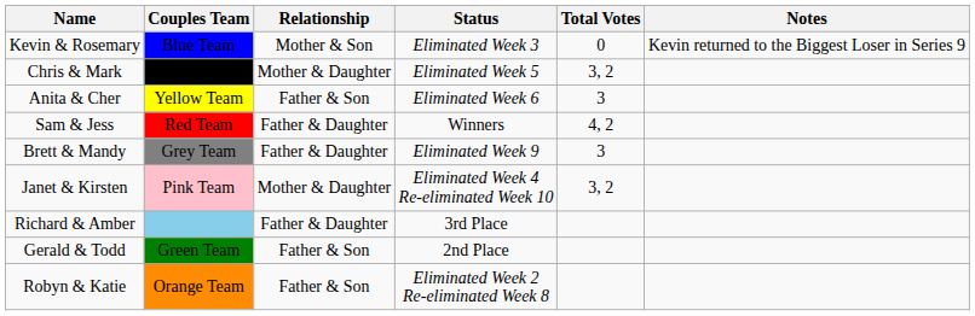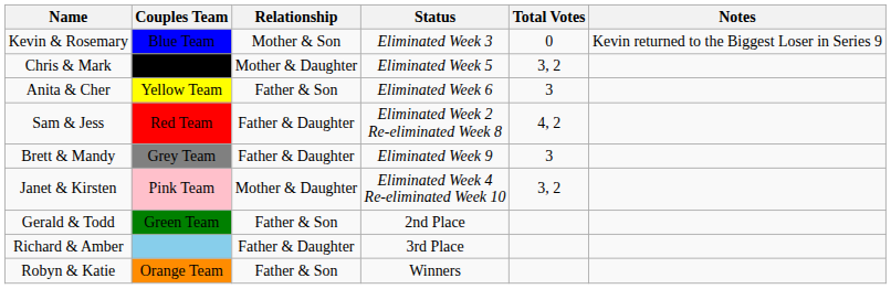Sam & Jess | Status: Winners -> Eliminated Week 2 Re-eliminated Week 8
rows swapped: Richard & Amber <-> Gerald & Todd
Robyn & Katie | Status: Eliminated Week 2 Re-eliminated Week 8 -> Winners
